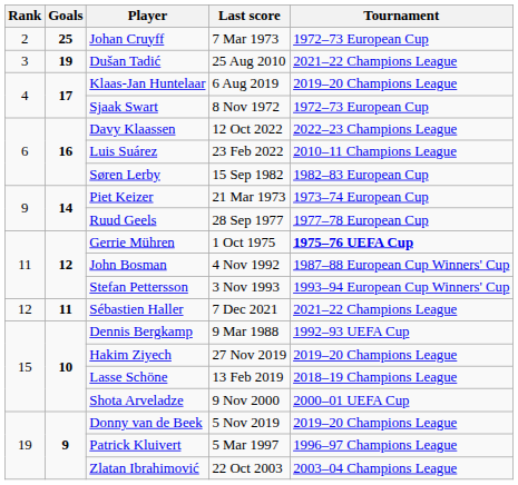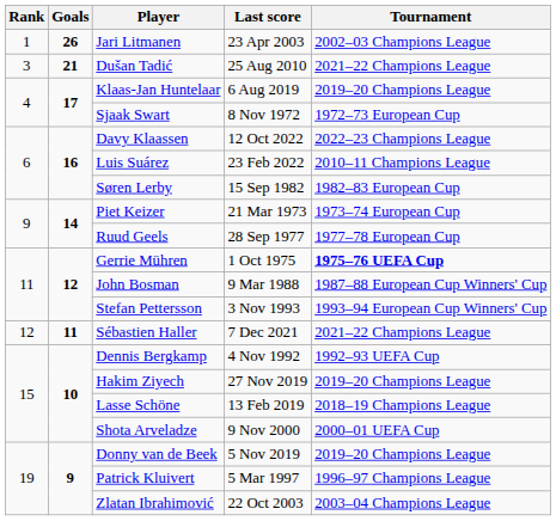+ row: 1 | 26 | Jari Litmanen | 23 Apr 2003 | 2002–03 Champions League
- row: 2 | 25 | Johan Cruyff | 7 Mar 1973 | 1972–73 European Cup
Dušan Tadić | Goals: 19 -> 21
John Bosman | Last score: 4 Nov 1992 -> 9 Mar 1988
Dennis Bergkamp | Last score: 9 Mar 1988 -> 4 Nov 1992
